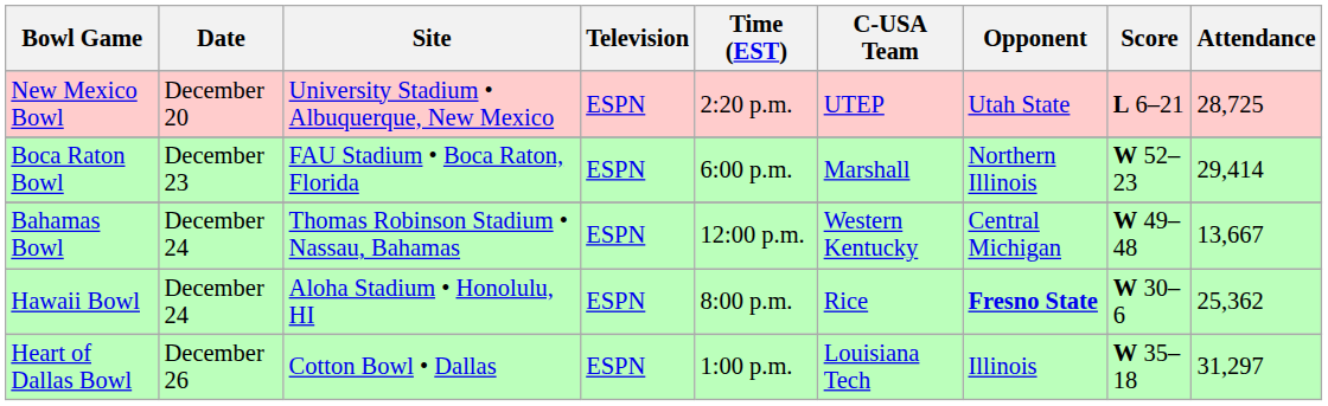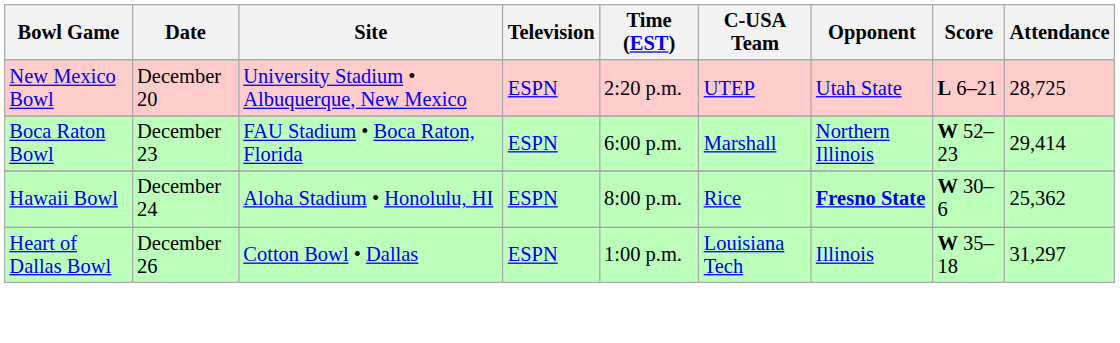- row: Bahamas Bowl | December 24 | Thomas Robinson Stadium • Nassau, Bahamas | ESPN | 12:00 p.m. | Western Kentucky | Central Michigan | W 49–48 | 13,667
